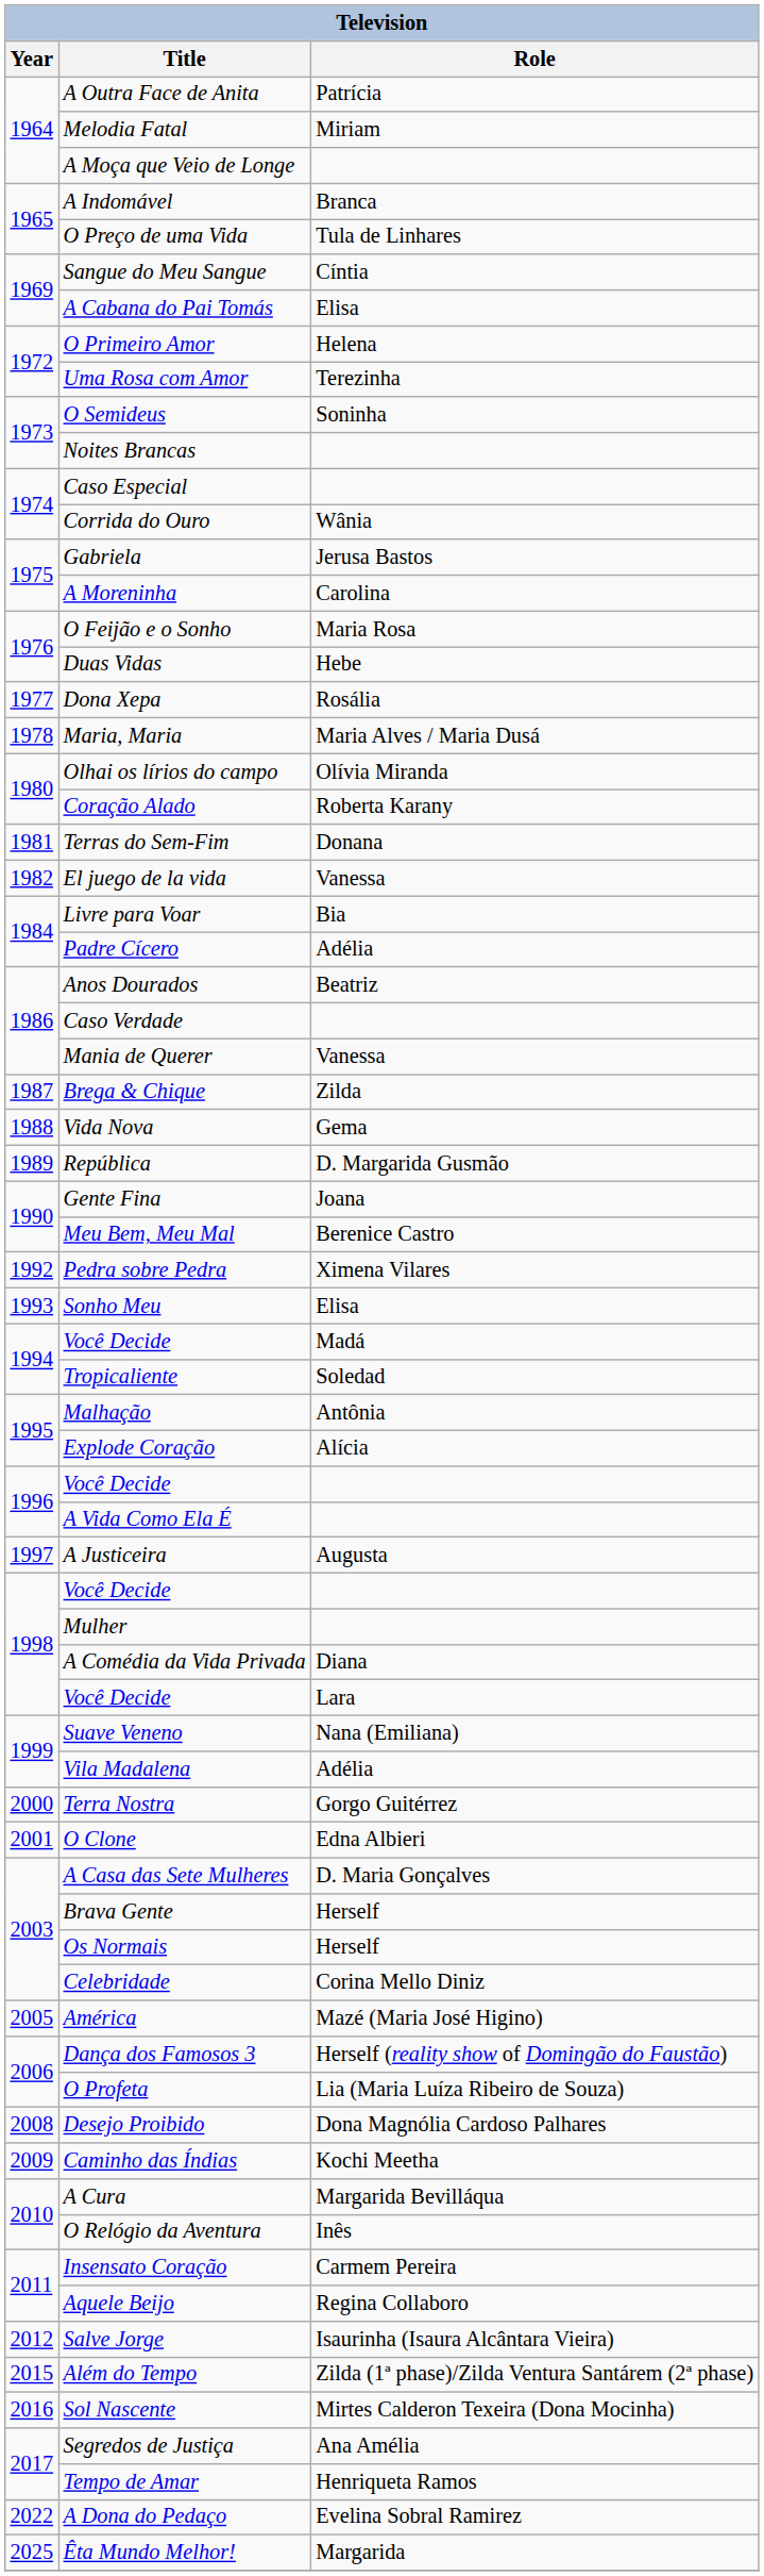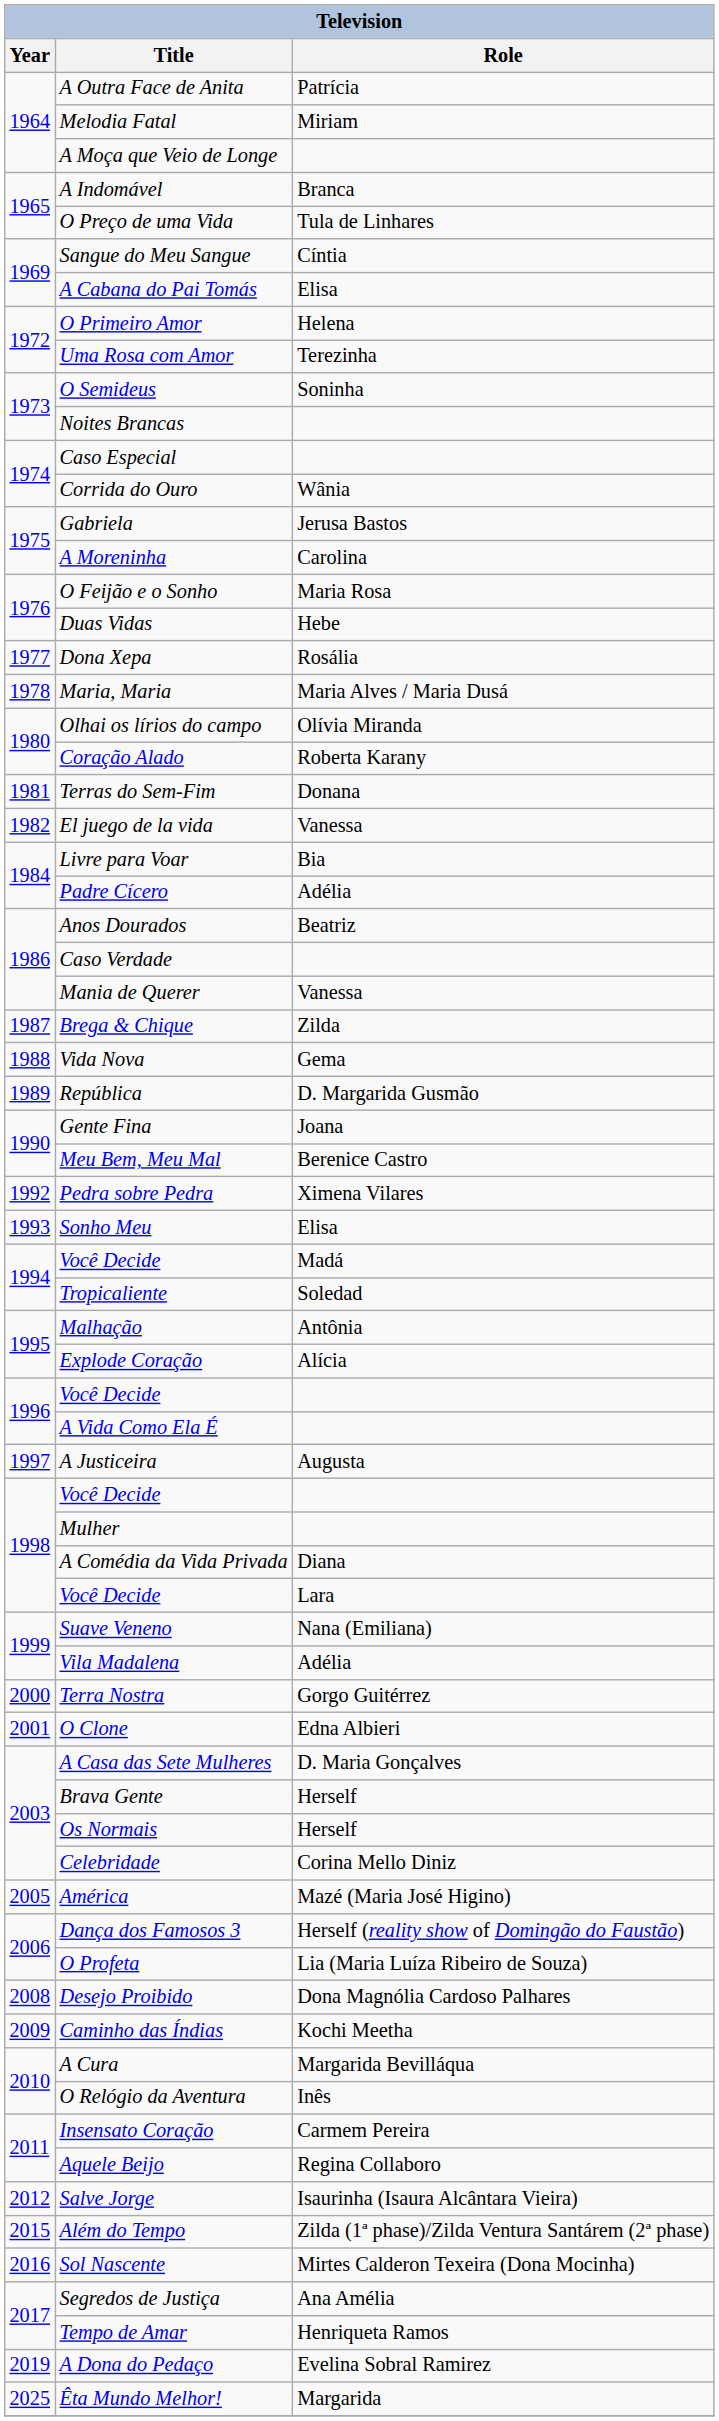A Dona do Pedaço | Year: 2022 -> 2019
